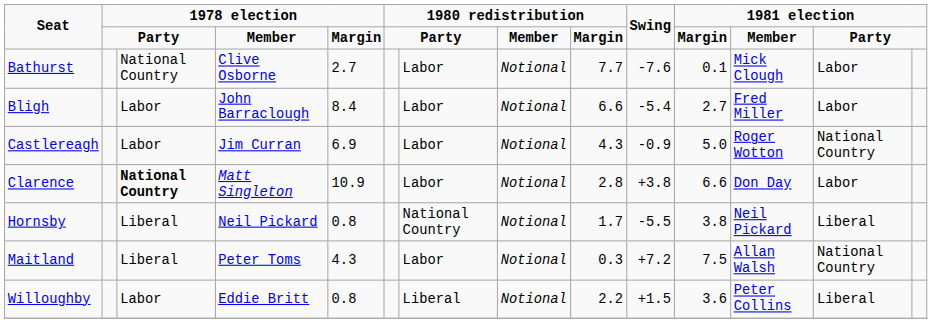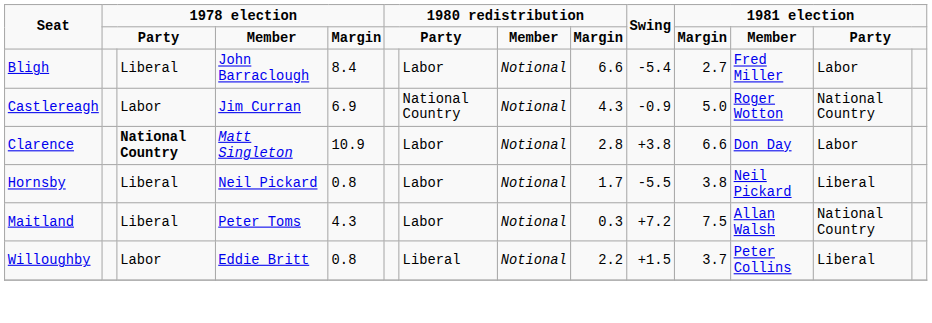- row: Bathurst | National Country | Clive Osborne | 2.7 | Labor | Notional | 7.7 | -7.6 | 0.1 | Mick Clough | Labor
Bligh | column 3: Labor -> Liberal
Castlereagh | column 7: Labor -> National Country
Hornsby | column 7: National Country -> Labor
Willoughby | column 11: 3.6 -> 3.7
